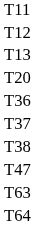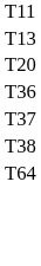- row: T12
- row: T47
- row: T63
